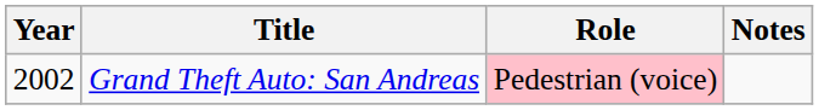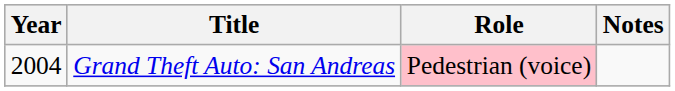Grand Theft Auto: San Andreas | Year: 2002 -> 2004
